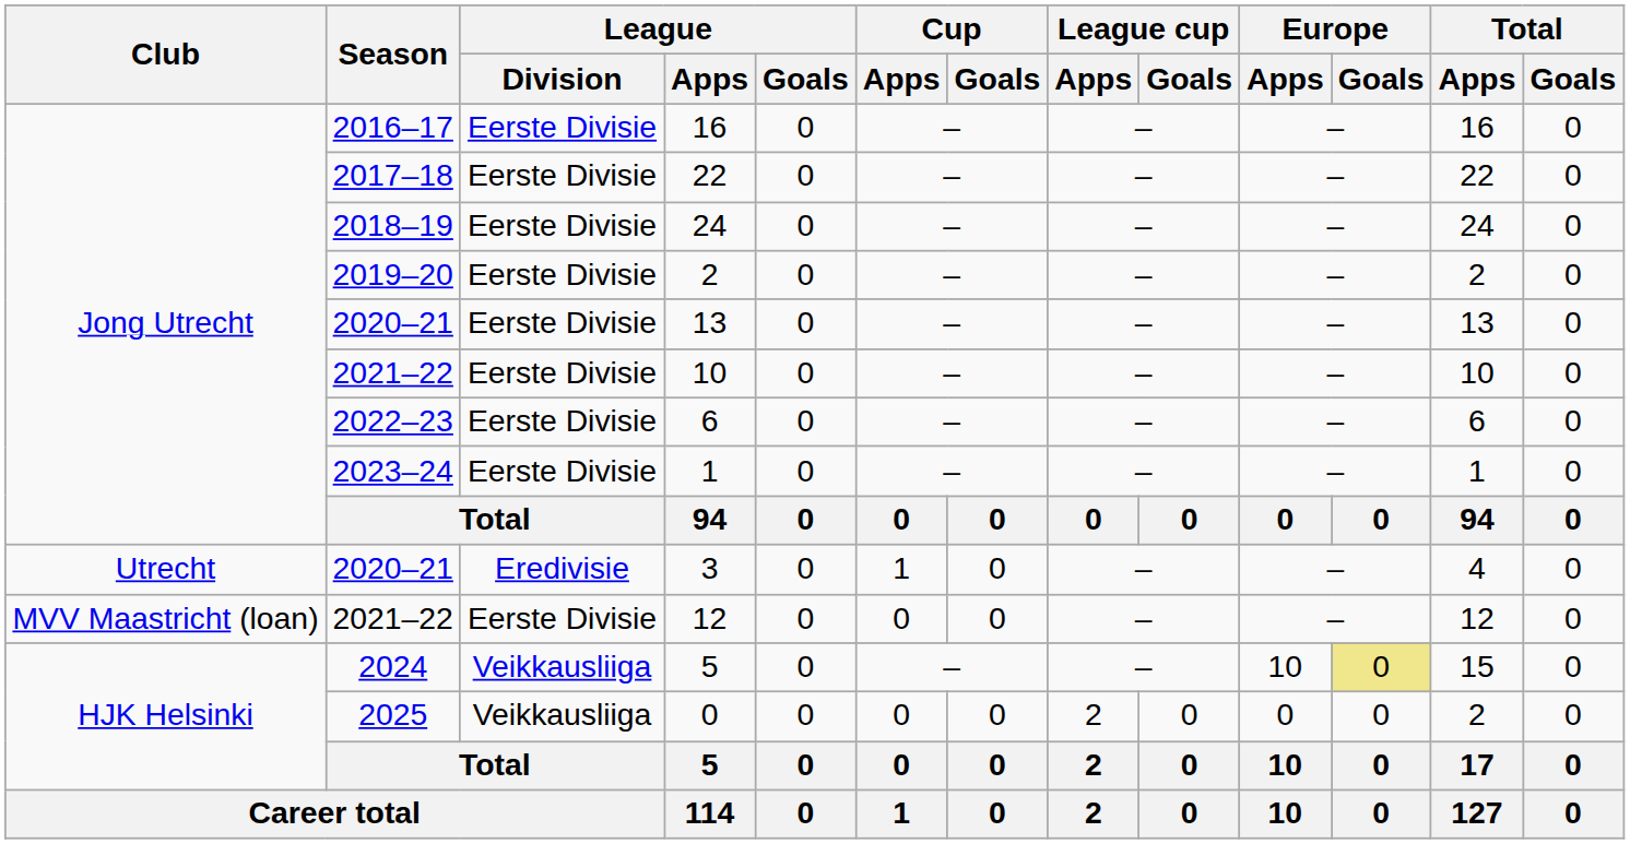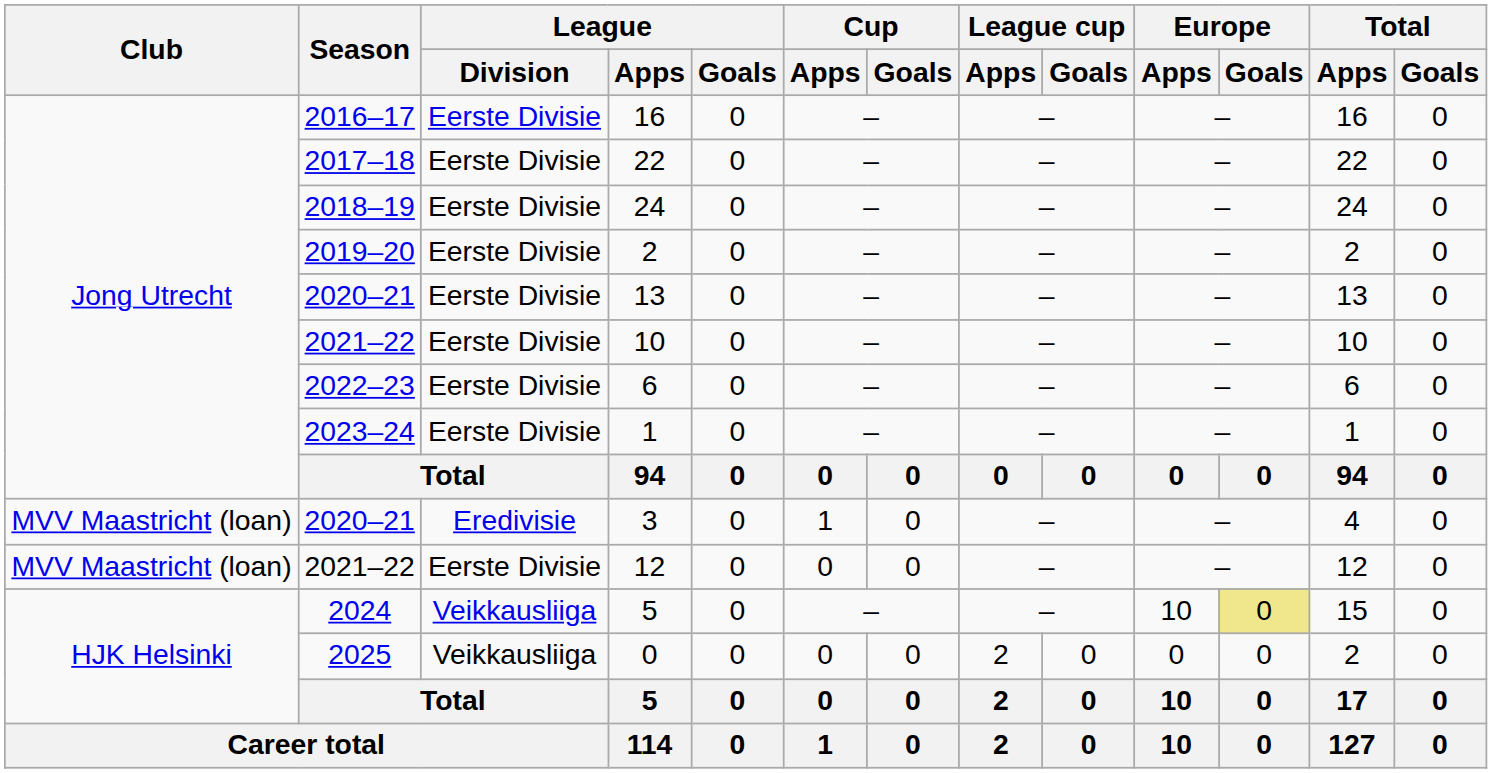3 | Club: Utrecht -> MVV Maastricht (loan)
